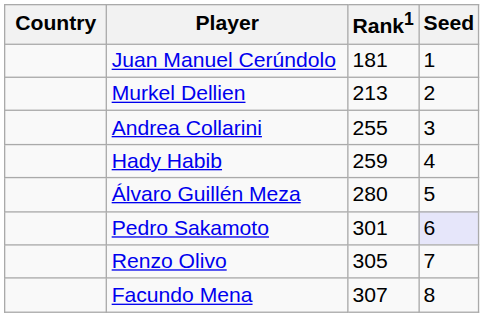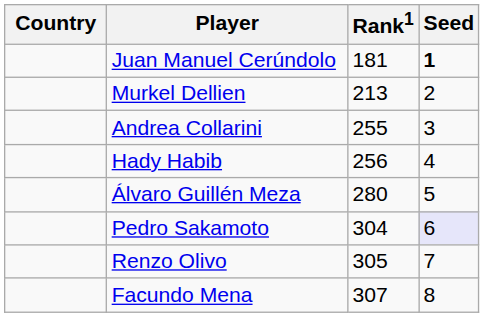Juan Manuel Cerúndolo | Seed: normal -> bold
Hady Habib | Rank1: 259 -> 256
Pedro Sakamoto | Rank1: 301 -> 304
